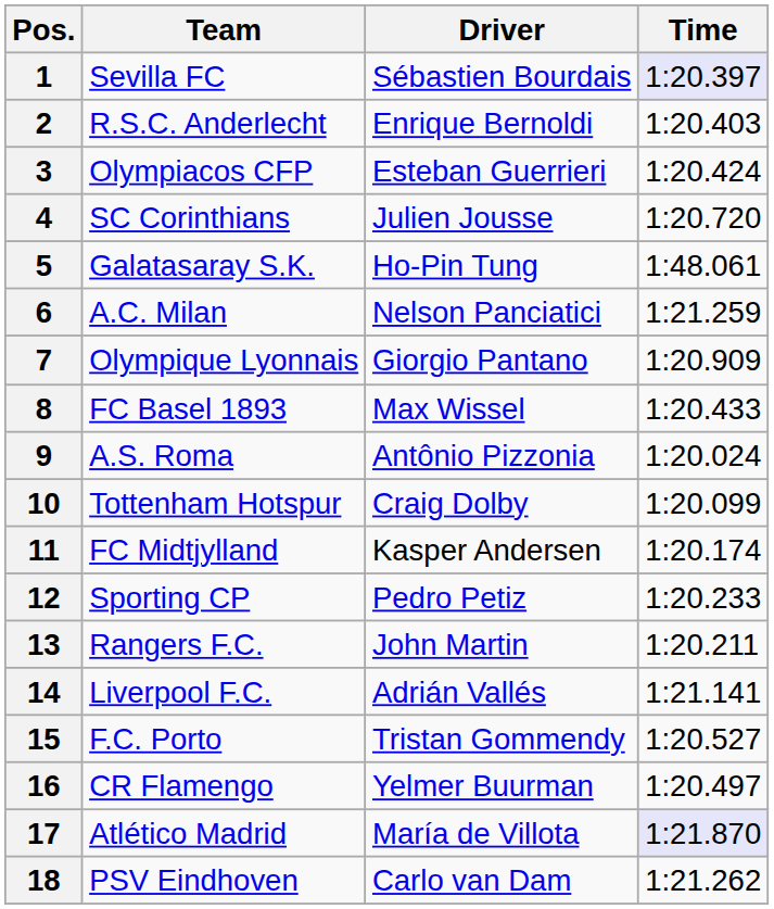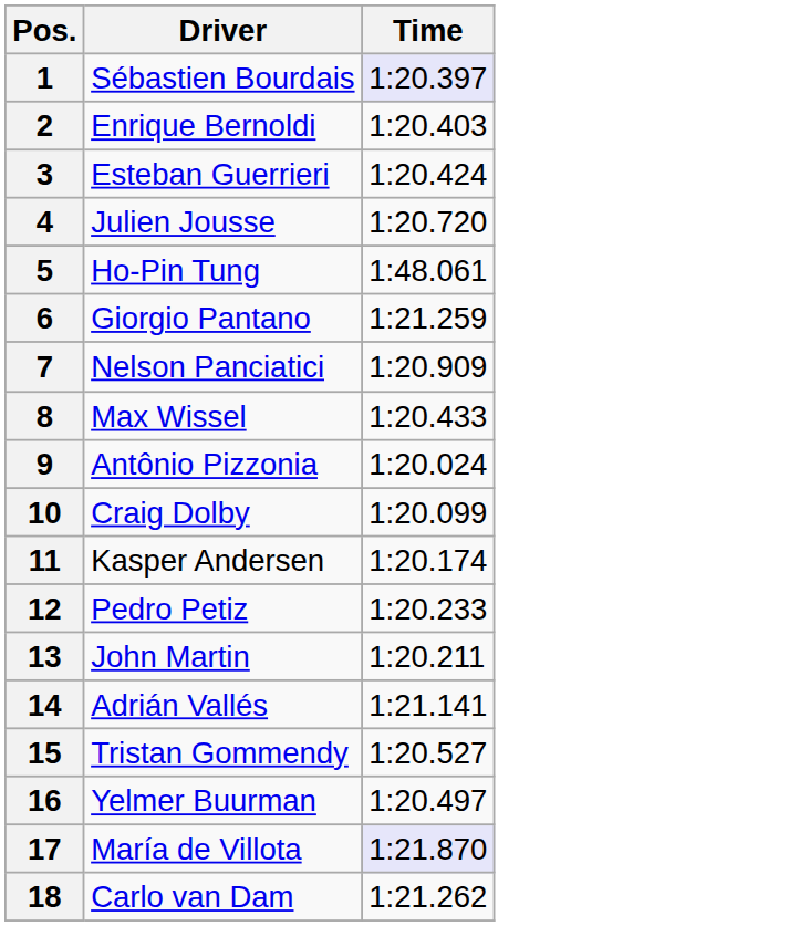- column: Team | Sevilla FC | R.S.C. Anderlecht | Olympiacos CFP | SC Corinthians | Galatasaray S.K. | A.C. Milan | Olympique Lyonnais | FC Basel 1893 | A.S. Roma | Tottenham Hotspur | FC Midtjylland | Sporting CP | Rangers F.C. | Liverpool F.C. | F.C. Porto | CR Flamengo | Atlético Madrid | PSV Eindhoven
6 | Driver: Nelson Panciatici -> Giorgio Pantano
7 | Driver: Giorgio Pantano -> Nelson Panciatici
